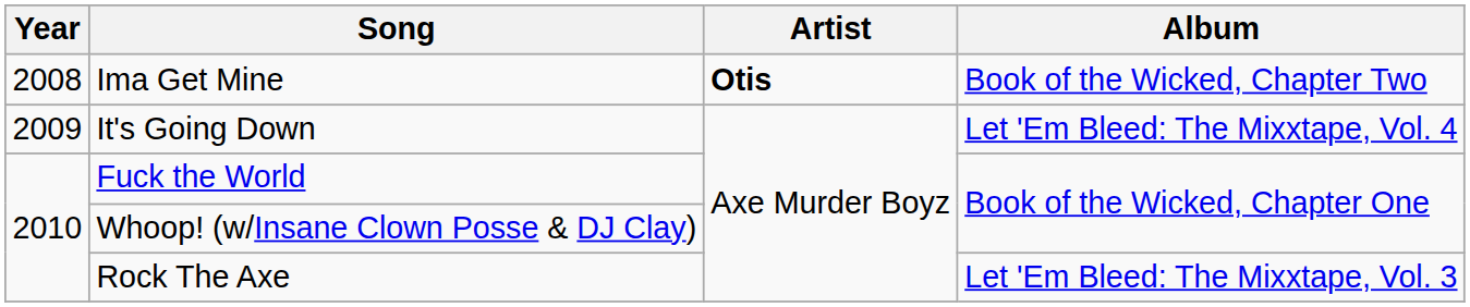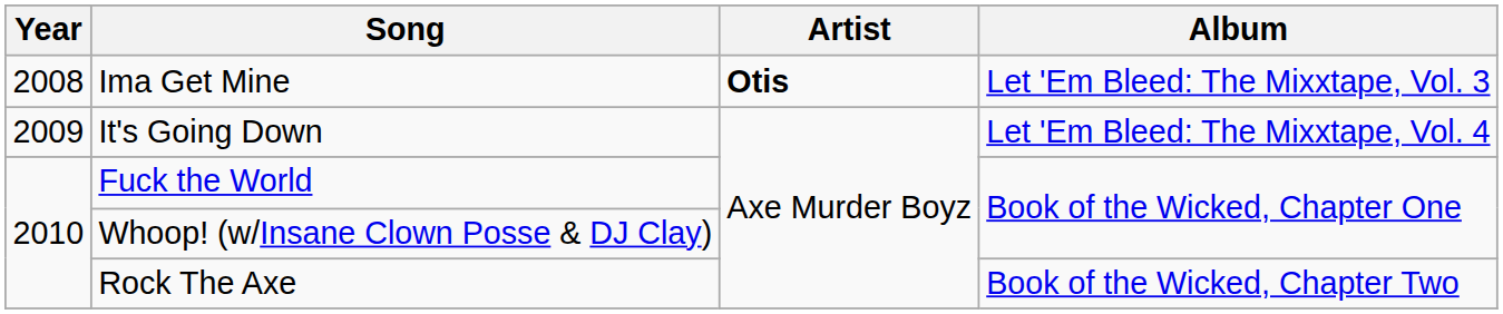Ima Get Mine | Album: Book of the Wicked, Chapter Two -> Let 'Em Bleed: The Mixxtape, Vol. 3
Rock The Axe | Album: Let 'Em Bleed: The Mixxtape, Vol. 3 -> Book of the Wicked, Chapter Two
